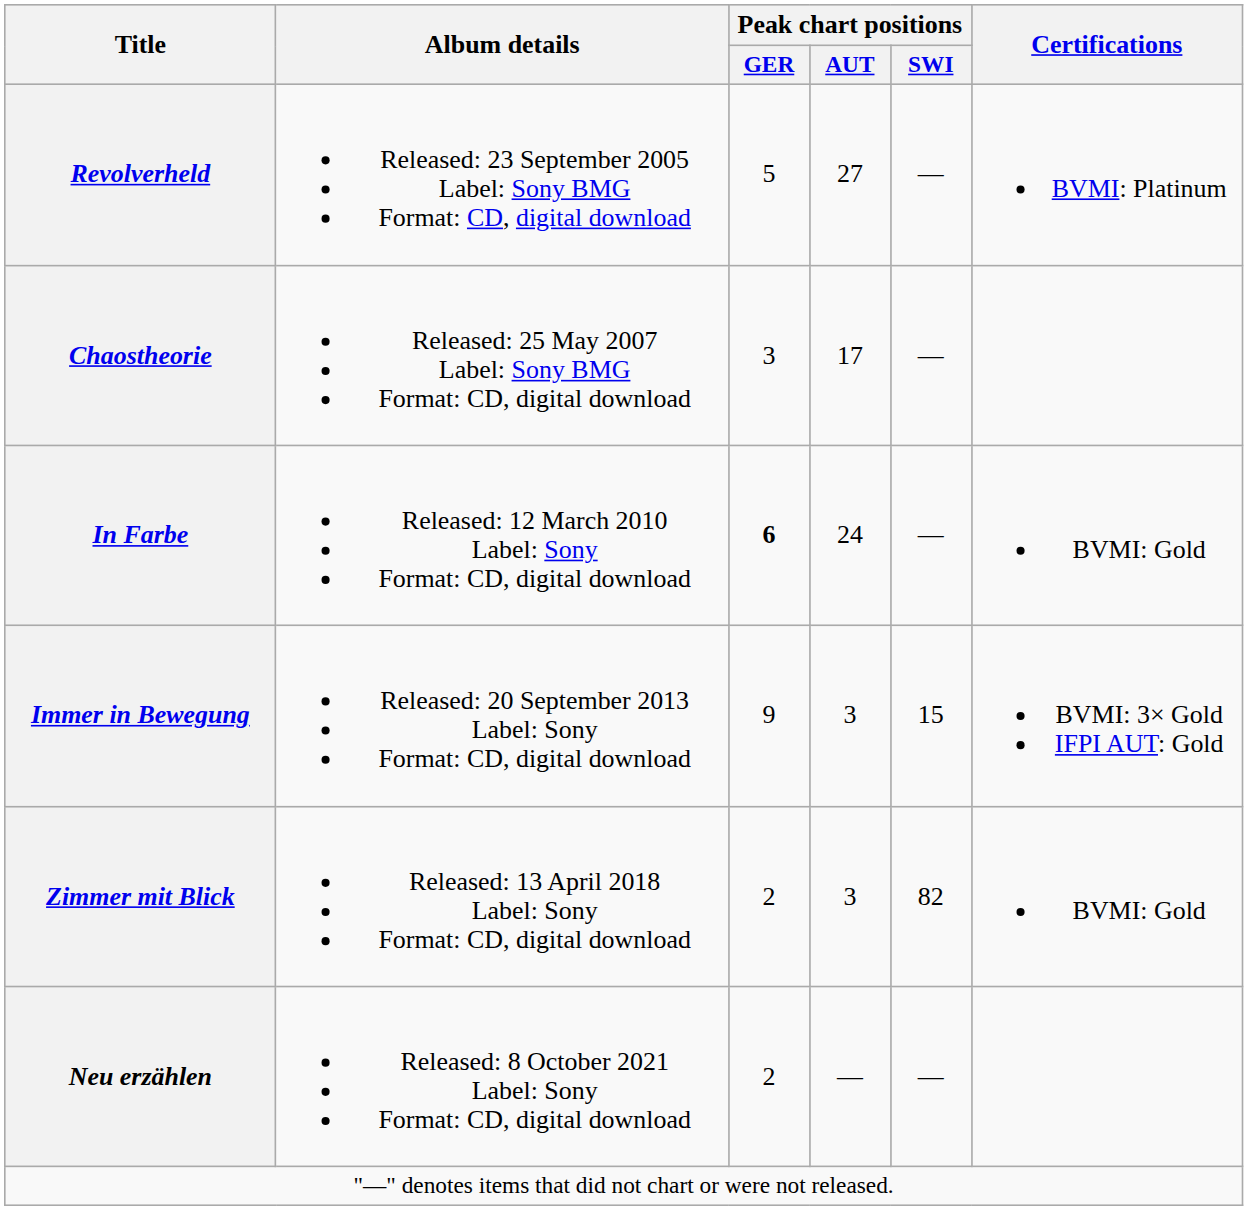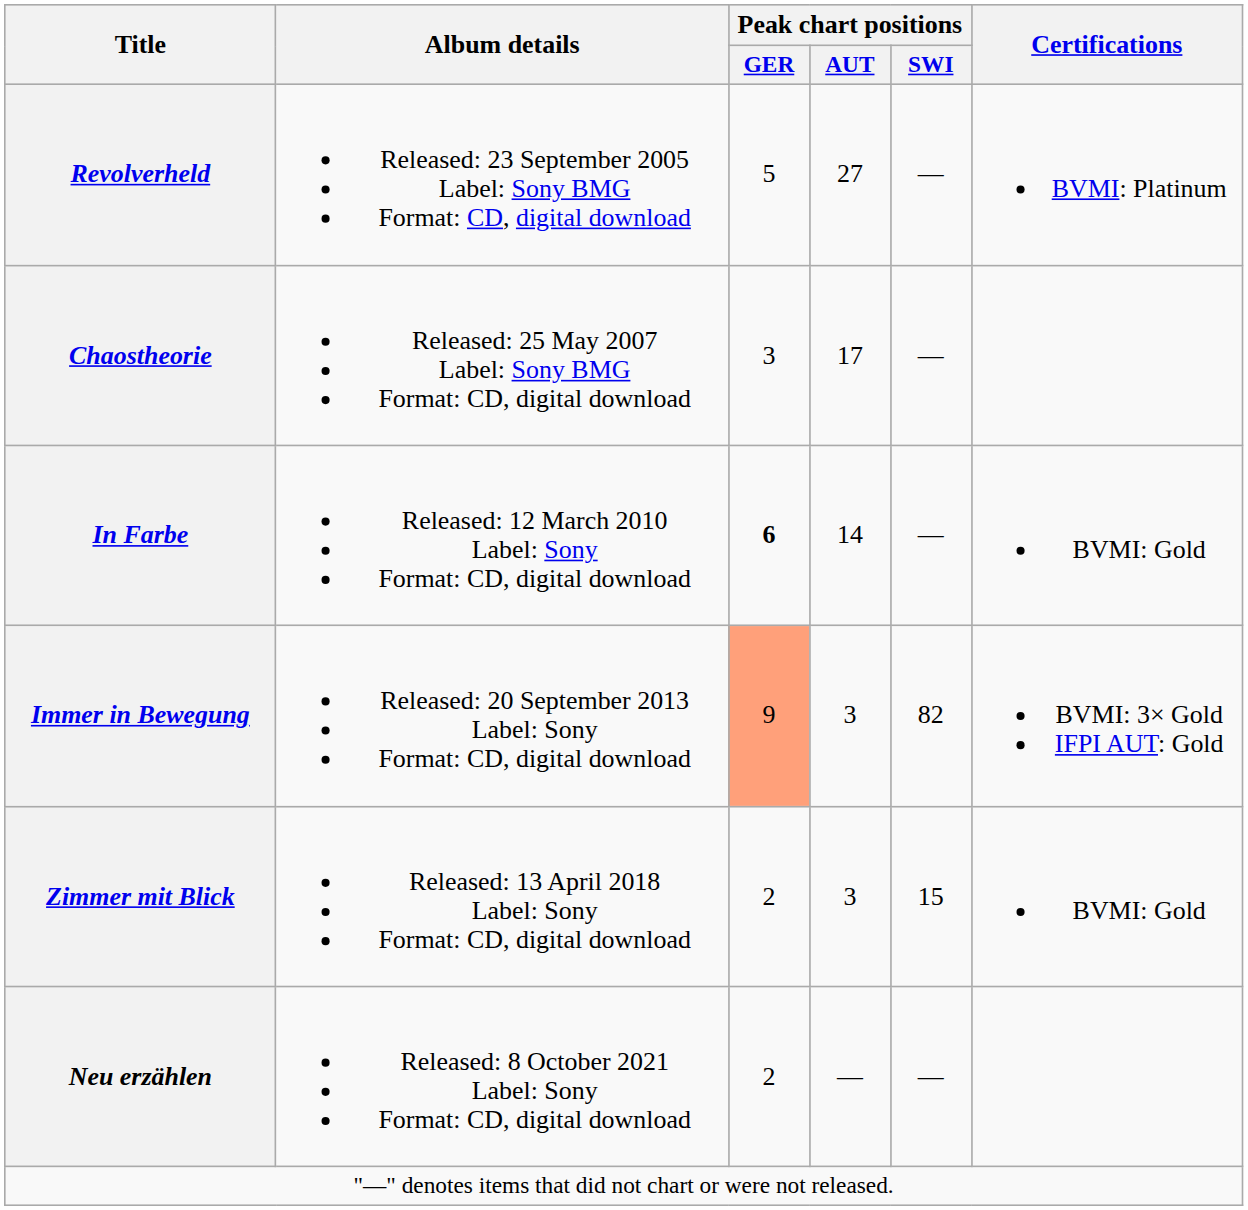In Farbe | Peak chart positions / AUT: 24 -> 14
Immer in Bewegung | Peak chart positions / GER: no background -> lightsalmon background
Immer in Bewegung | Peak chart positions / SWI: 15 -> 82
Zimmer mit Blick | Peak chart positions / SWI: 82 -> 15
